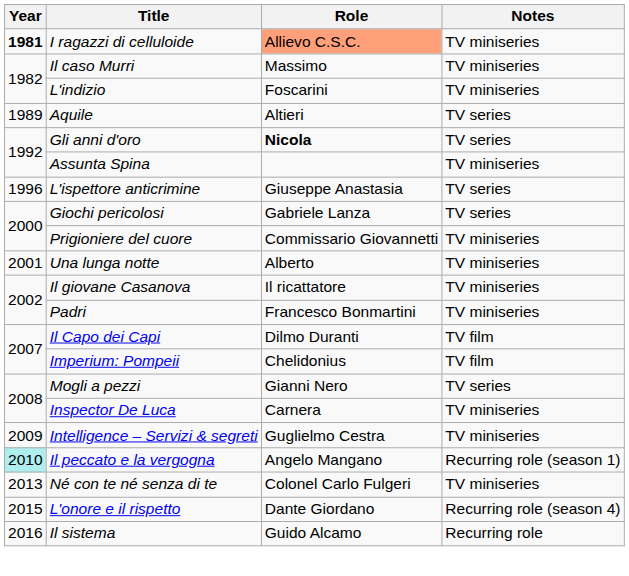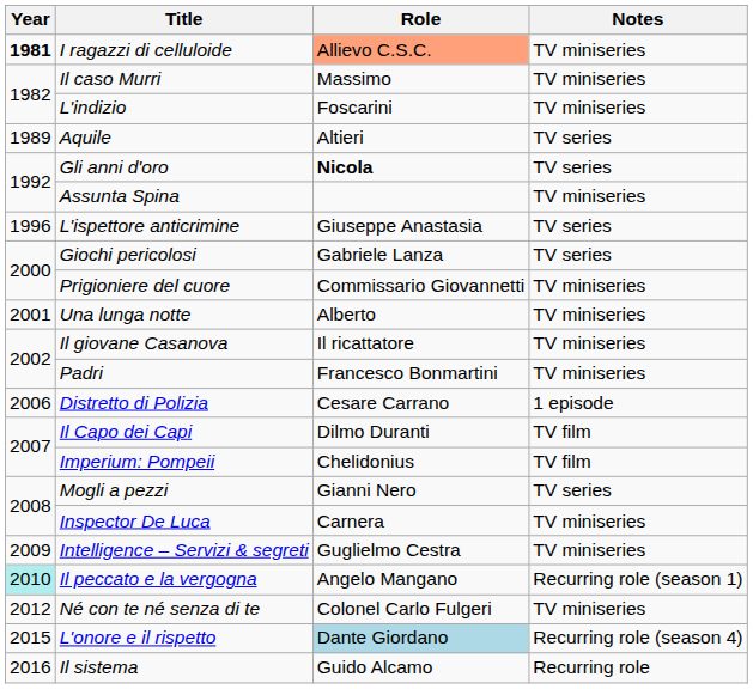+ row: 2006 | Distretto di Polizia | Cesare Carrano | 1 episode
Né con te né senza di te | Year: 2013 -> 2012
L'onore e il rispetto | Role: no background -> lightblue background
